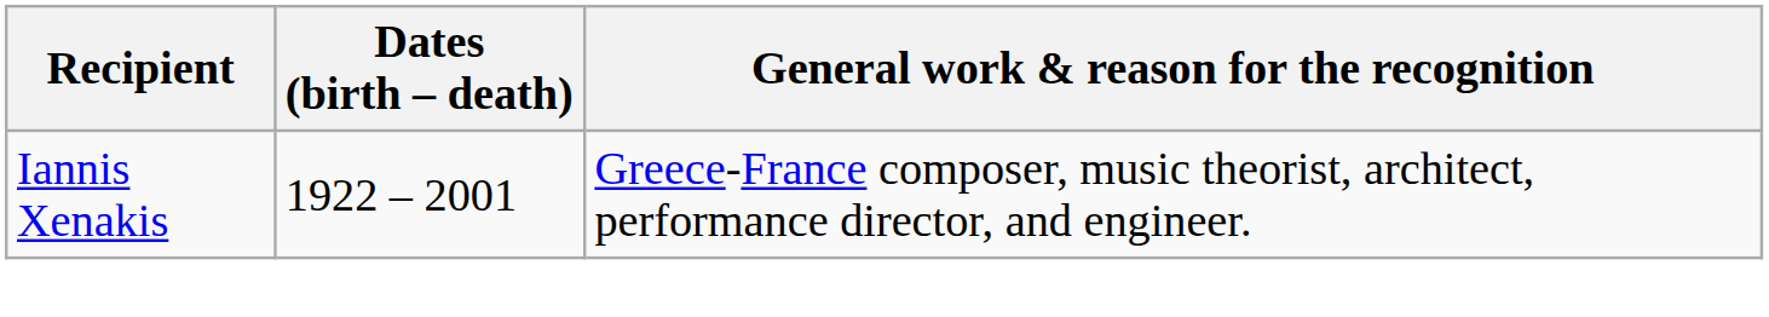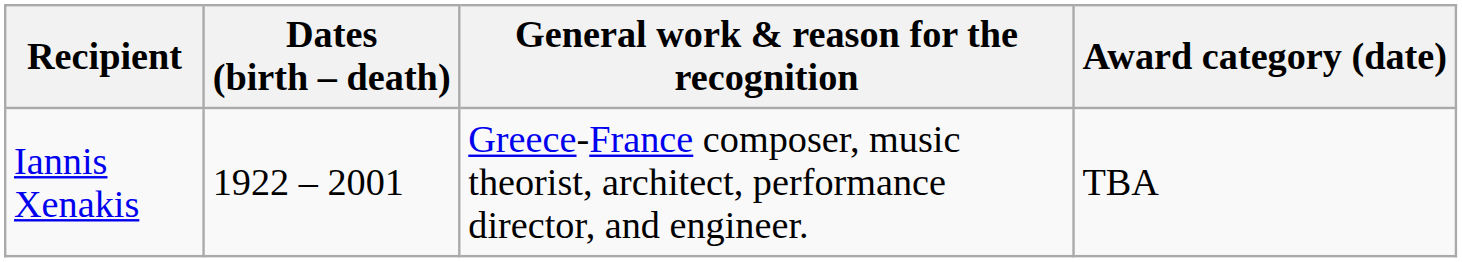+ column: Award category (date) | TBA
